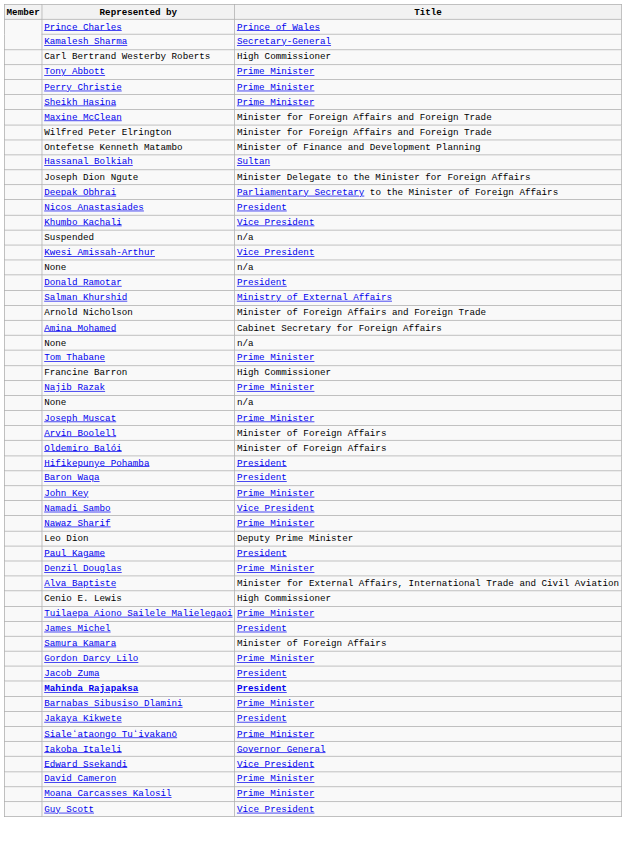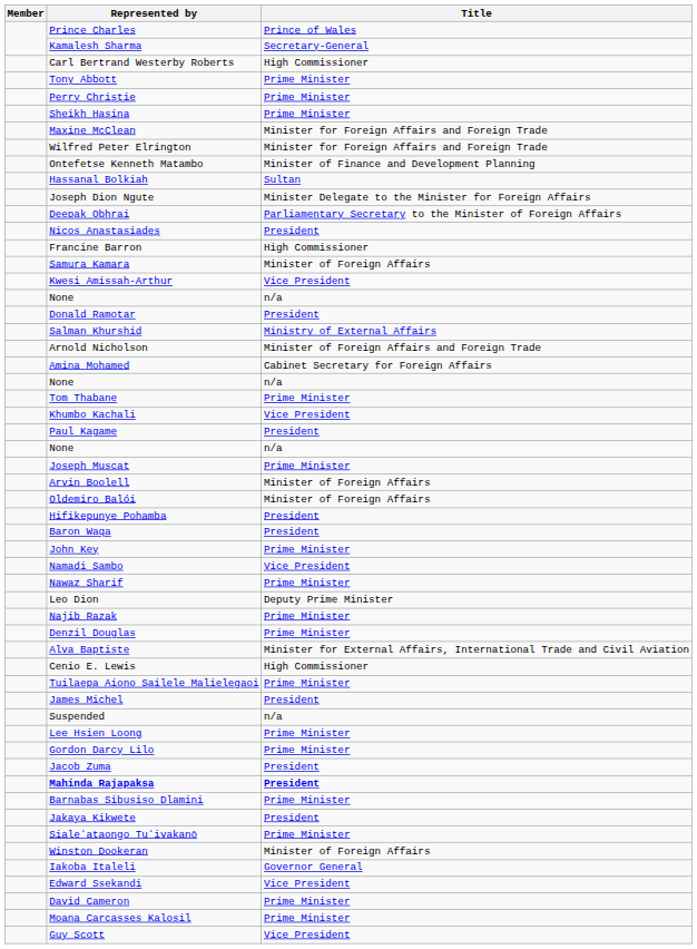rows swapped: Francine Barron <-> Khumbo Kachali
rows swapped: Suspended <-> Samura Kamara
rows swapped: Najib Razak <-> Paul Kagame
+ row: Lee Hsien Loong | Prime Minister
+ row: Winston Dookeran | Minister of Foreign Affairs
